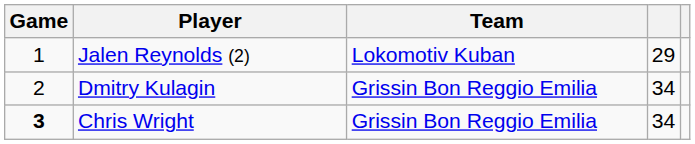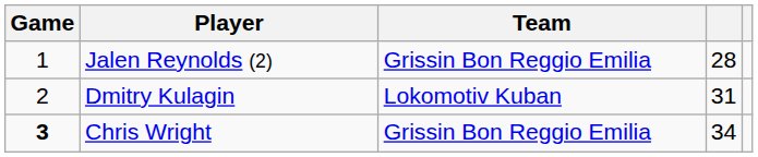Jalen Reynolds (2) | Team: Lokomotiv Kuban -> Grissin Bon Reggio Emilia
Jalen Reynolds (2) | column 4: 29 -> 28
Dmitry Kulagin | Team: Grissin Bon Reggio Emilia -> Lokomotiv Kuban
Dmitry Kulagin | column 4: 34 -> 31
